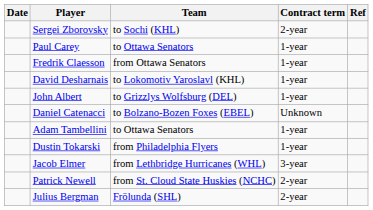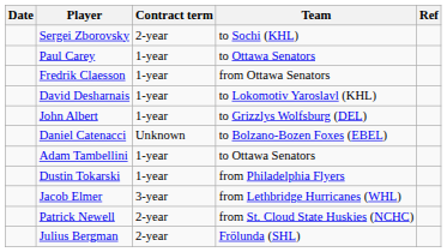columns swapped: Team <-> Contract term
